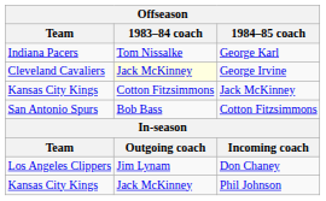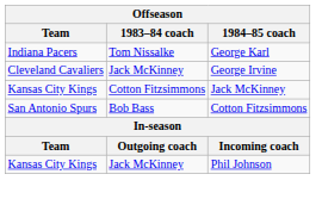George Irvine | 1983–84 coach: lightyellow background -> no background
- row: Los Angeles Clippers | Jim Lynam | Don Chaney
